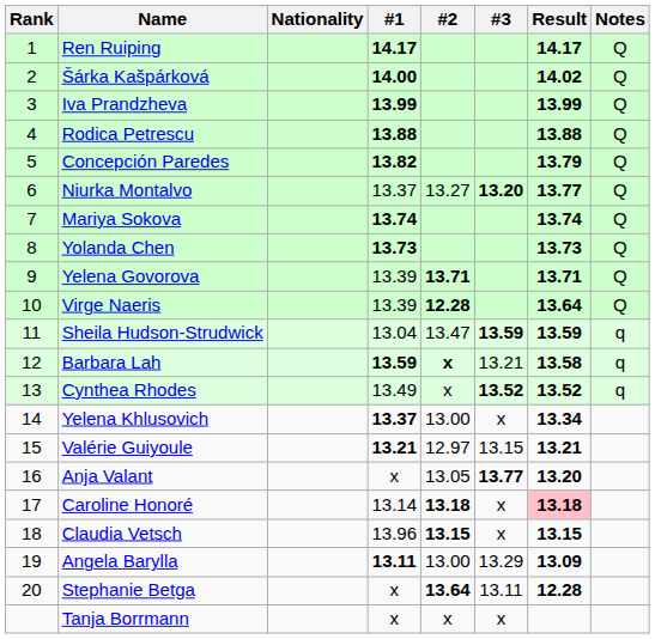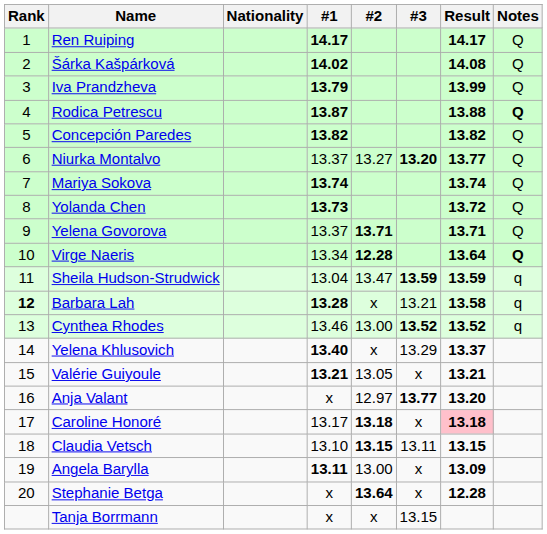Šárka Kašpárková | #1: 14.00 -> 14.02
Šárka Kašpárková | Result: 14.02 -> 14.08
Iva Prandzheva | #1: 13.99 -> 13.79
Rodica Petrescu | #1: 13.88 -> 13.87
Rodica Petrescu | Notes: normal -> bold
Concepción Paredes | Result: 13.79 -> 13.82
Yolanda Chen | Result: 13.73 -> 13.72
Yelena Govorova | #1: 13.39 -> 13.37
Virge Naeris | #1: 13.39 -> 13.34
Virge Naeris | Notes: normal -> bold
Barbara Lah | Rank: normal -> bold
Barbara Lah | #1: 13.59 -> 13.28
Barbara Lah | #2: bold -> normal
Cynthea Rhodes | #1: 13.49 -> 13.46
Cynthea Rhodes | #2: x -> 13.00
Yelena Khlusovich | #1: 13.37 -> 13.40
Yelena Khlusovich | #2: 13.00 -> x
Yelena Khlusovich | #3: x -> 13.29
Yelena Khlusovich | Result: 13.34 -> 13.37
Valérie Guiyoule | #2: 12.97 -> 13.05
Valérie Guiyoule | #3: 13.15 -> x
Anja Valant | #2: 13.05 -> 12.97
Caroline Honoré | #1: 13.14 -> 13.17
Claudia Vetsch | #1: 13.96 -> 13.10
Claudia Vetsch | #3: x -> 13.11
Angela Barylla | #3: 13.29 -> x
Stephanie Betga | #3: 13.11 -> x
Tanja Borrmann | #3: x -> 13.15
